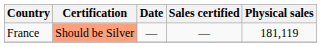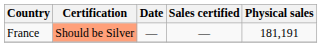France | Physical sales: 181,119 -> 181,191
